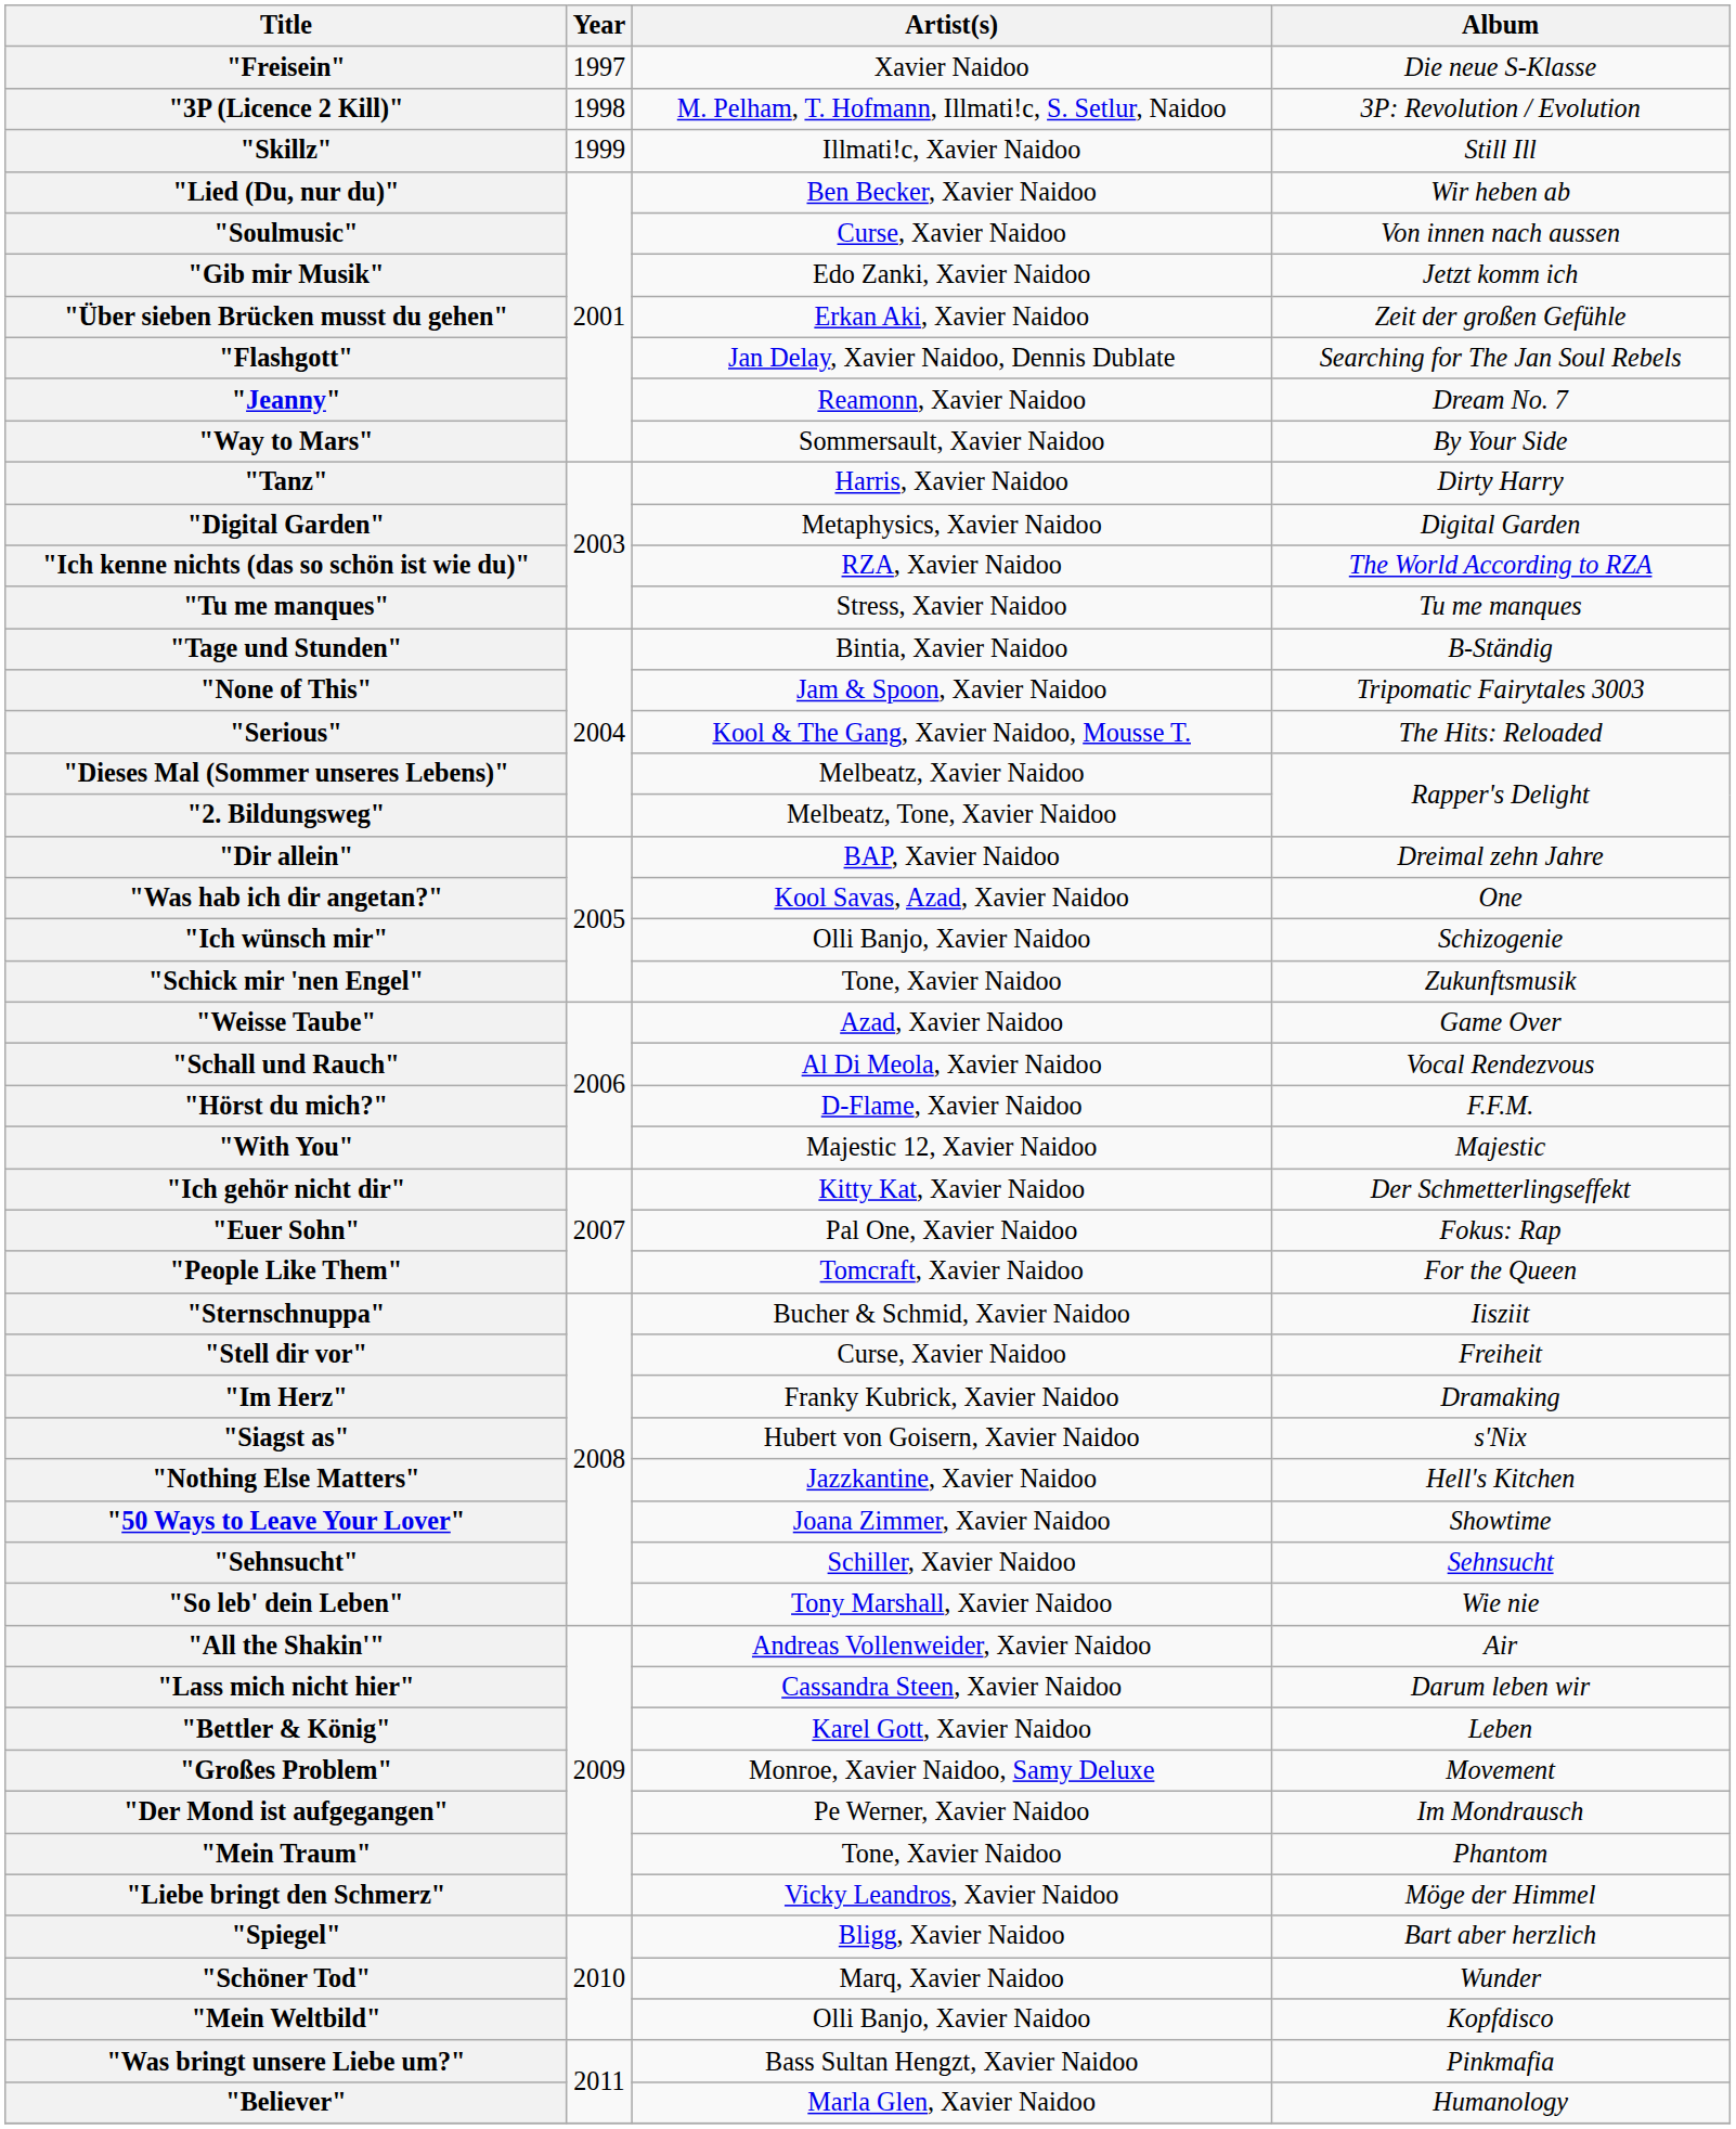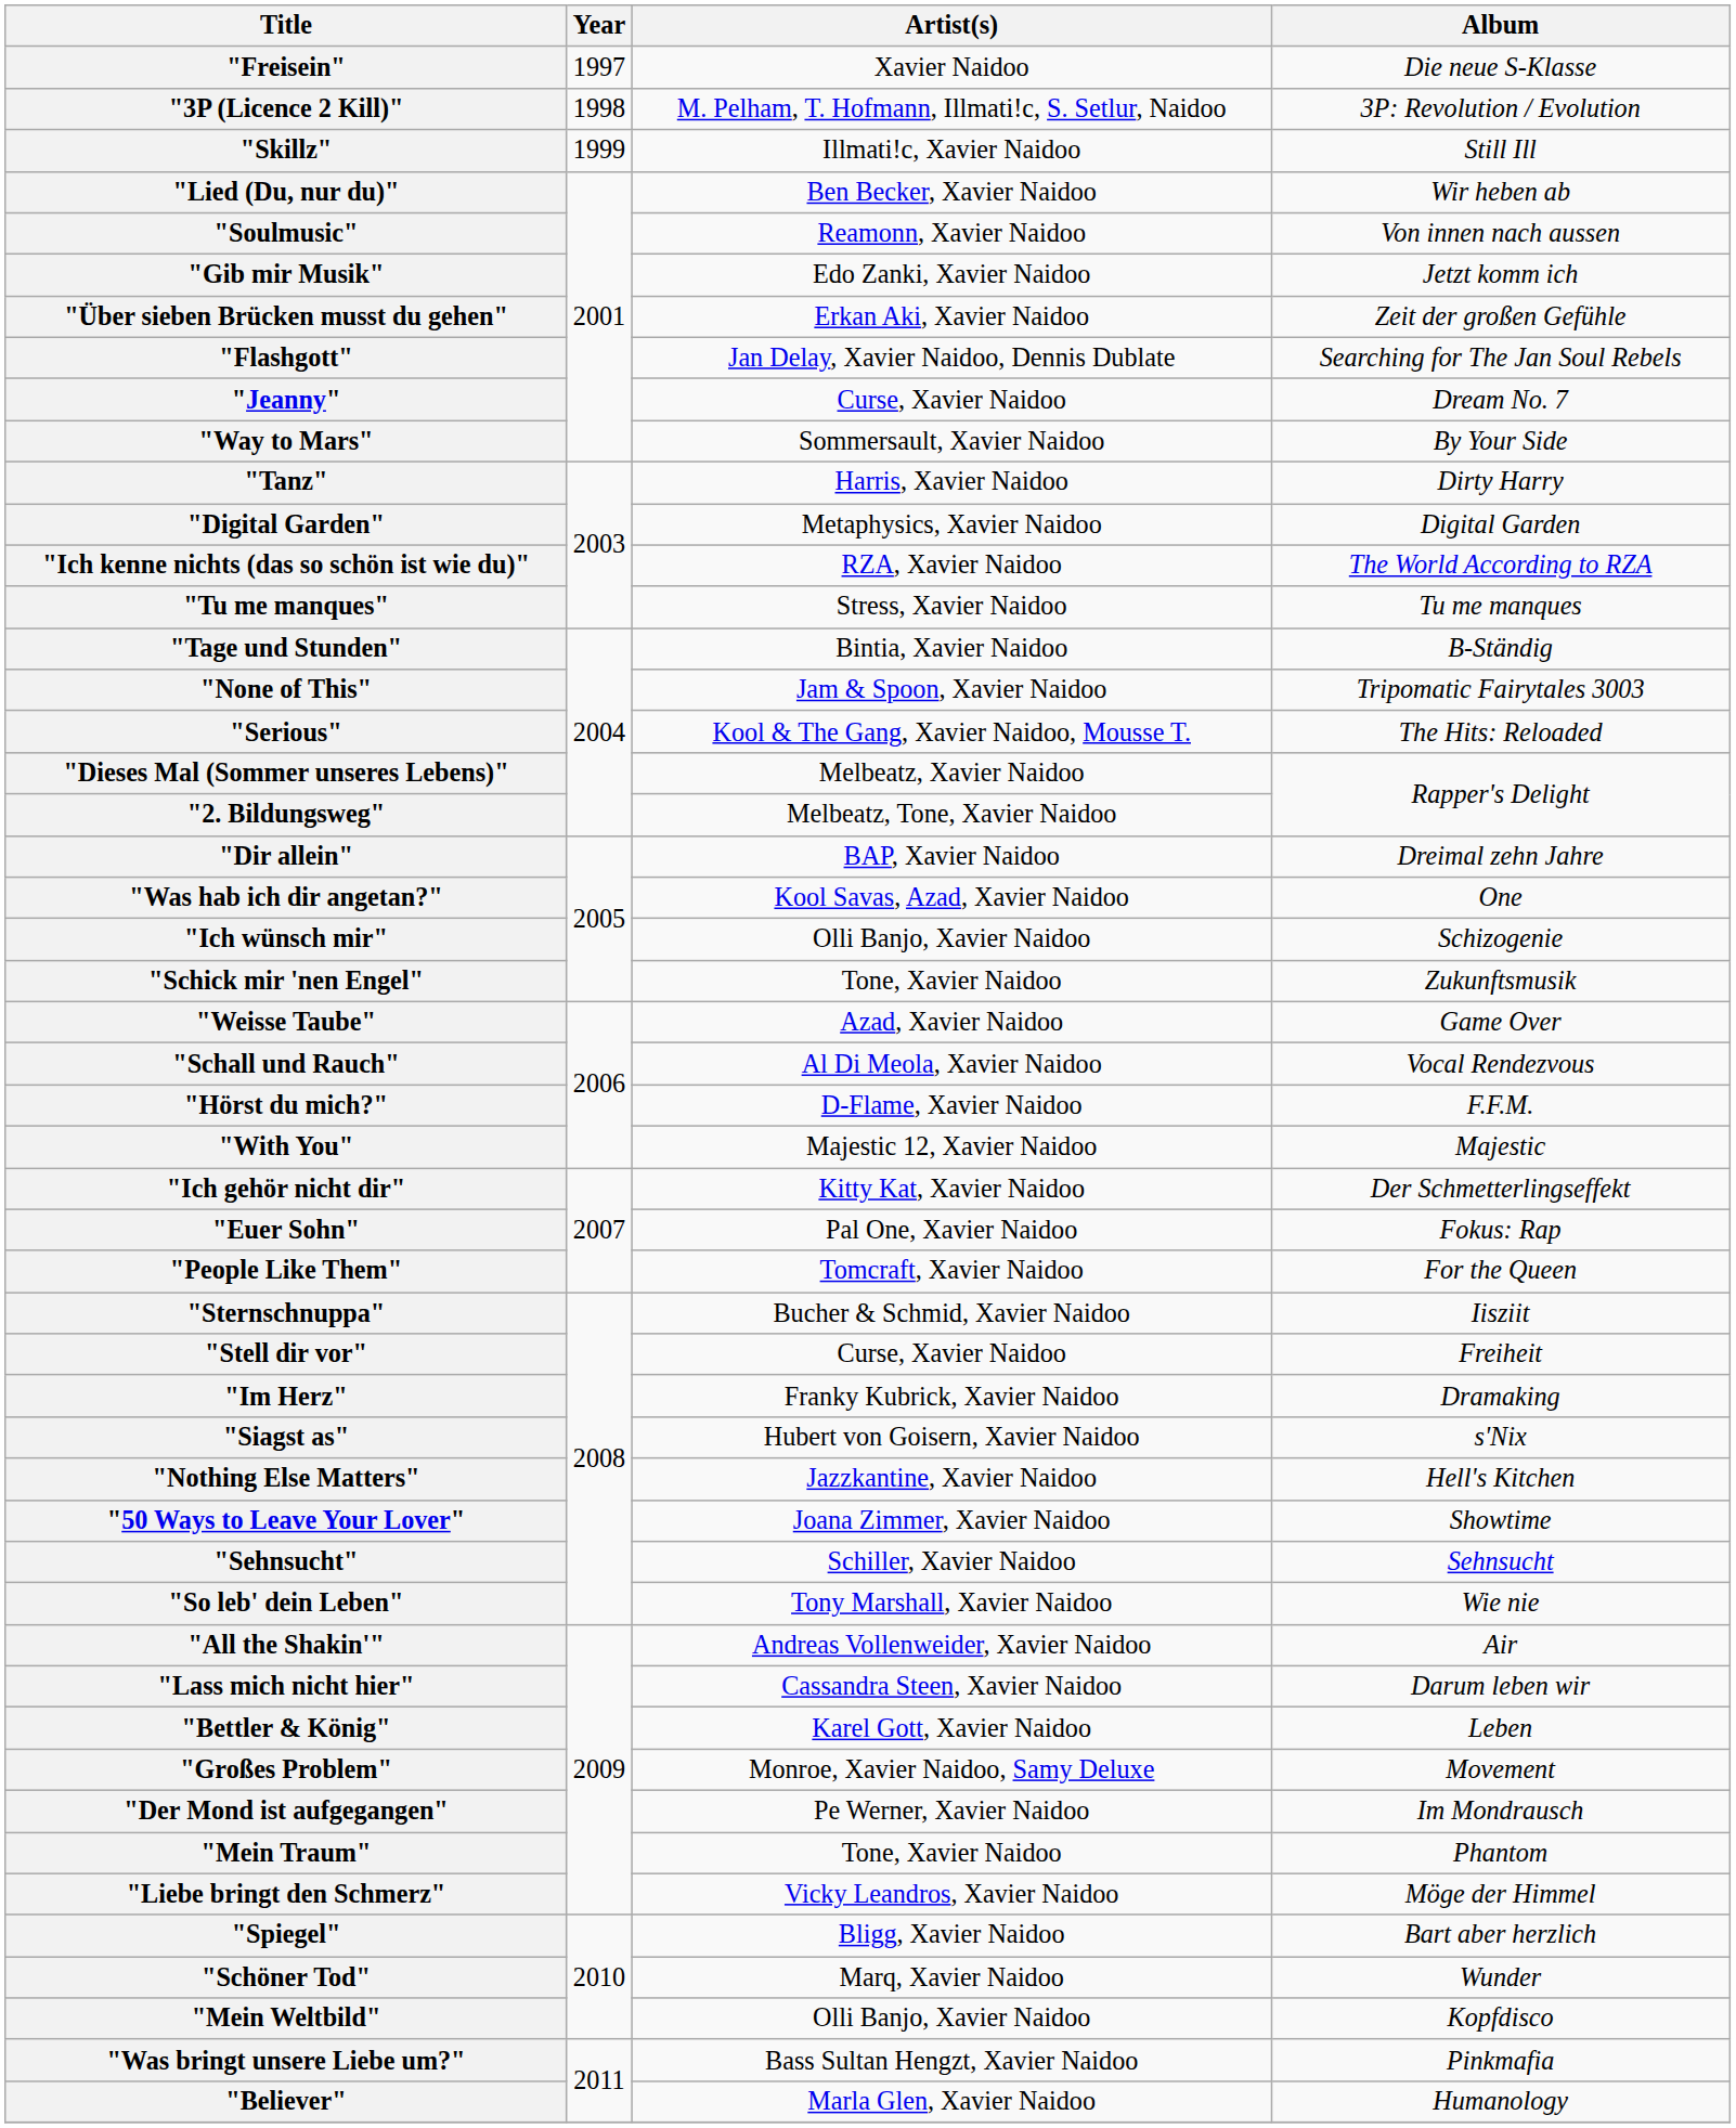"Soulmusic" | Artist(s): Curse, Xavier Naidoo -> Reamonn, Xavier Naidoo
"Jeanny" | Artist(s): Reamonn, Xavier Naidoo -> Curse, Xavier Naidoo
